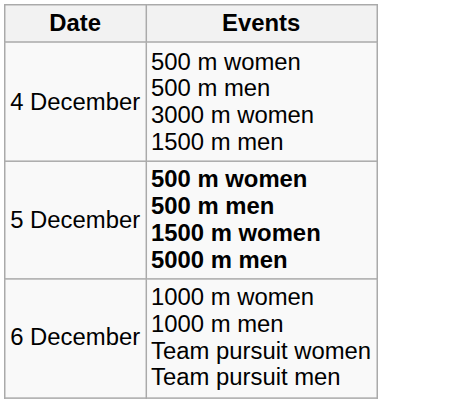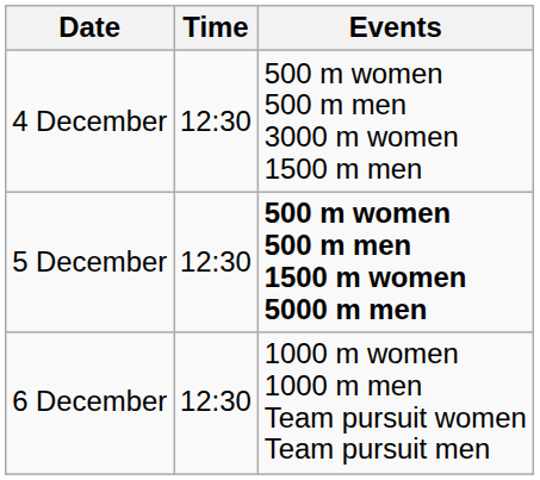+ column: Time | 12:30 | 12:30 | 12:30
